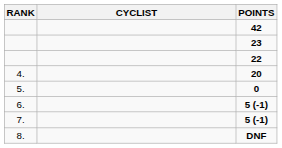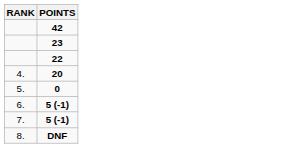- column: CYCLIST
